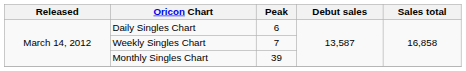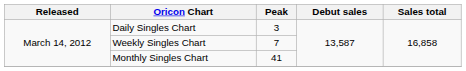Daily Singles Chart | Peak: 6 -> 3
Monthly Singles Chart | Peak: 39 -> 41
